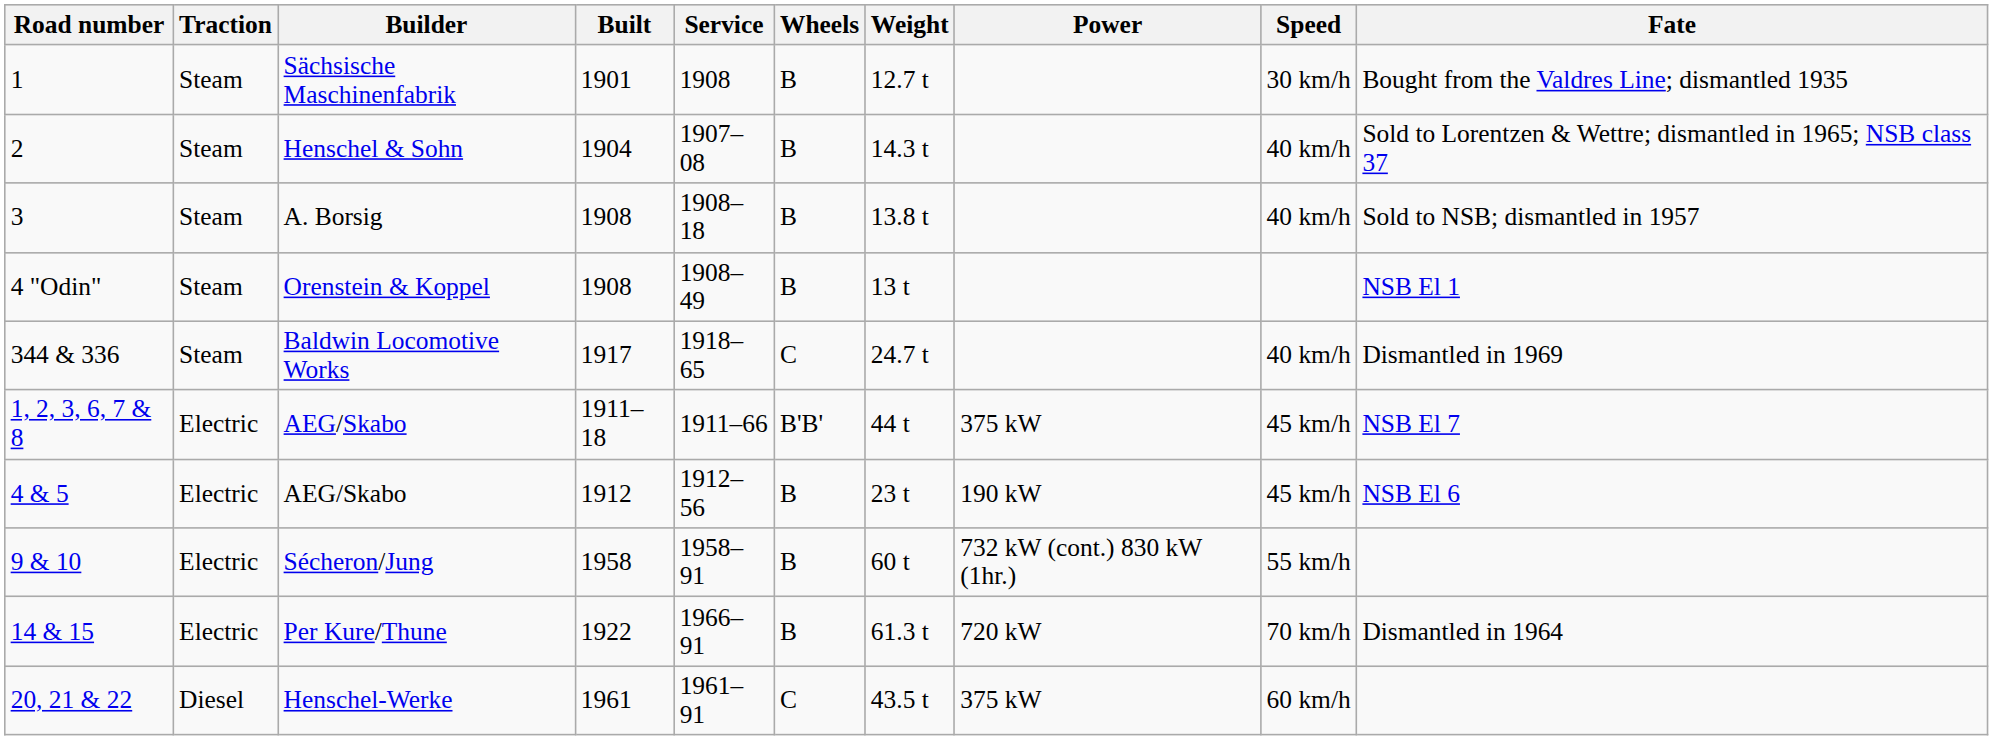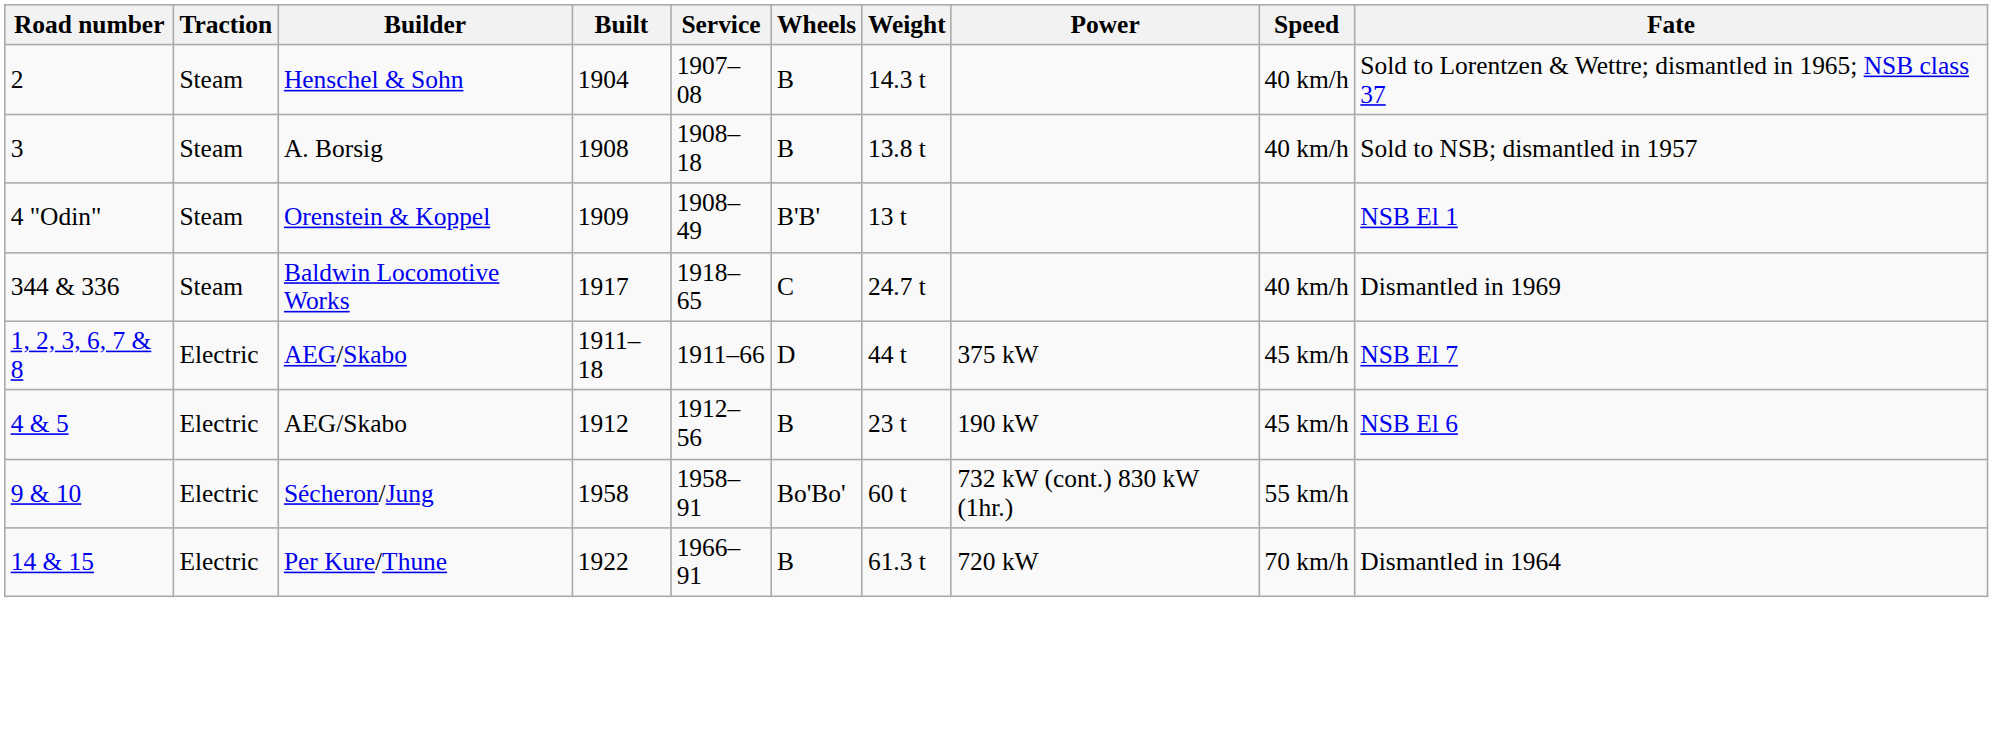- row: 1 | Steam | Sächsische Maschinenfabrik | 1901 | 1908 | B | 12.7 t | 30 km/h | Bought from the Valdres Line; dismantled 1935
Orenstein & Koppel | Built: 1908 -> 1909
Orenstein & Koppel | Wheels: B -> B'B'
1, 2, 3, 6, 7 & 8 / AEG/Skabo | Wheels: B'B' -> D
Sécheron/Jung | Wheels: B -> Bo'Bo'
- row: 20, 21 & 22 | Diesel | Henschel-Werke | 1961 | 1961–91 | C | 43.5 t | 375 kW | 60 km/h
